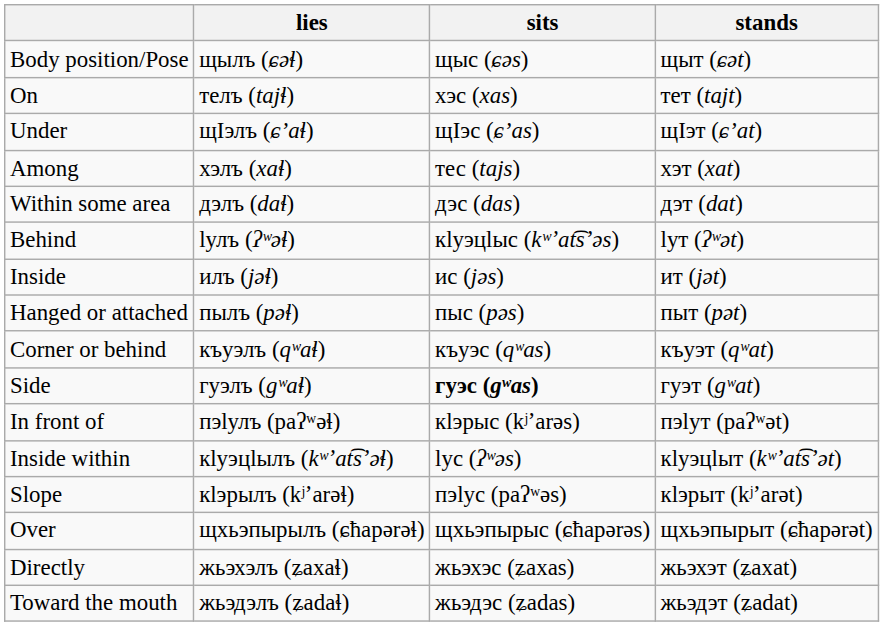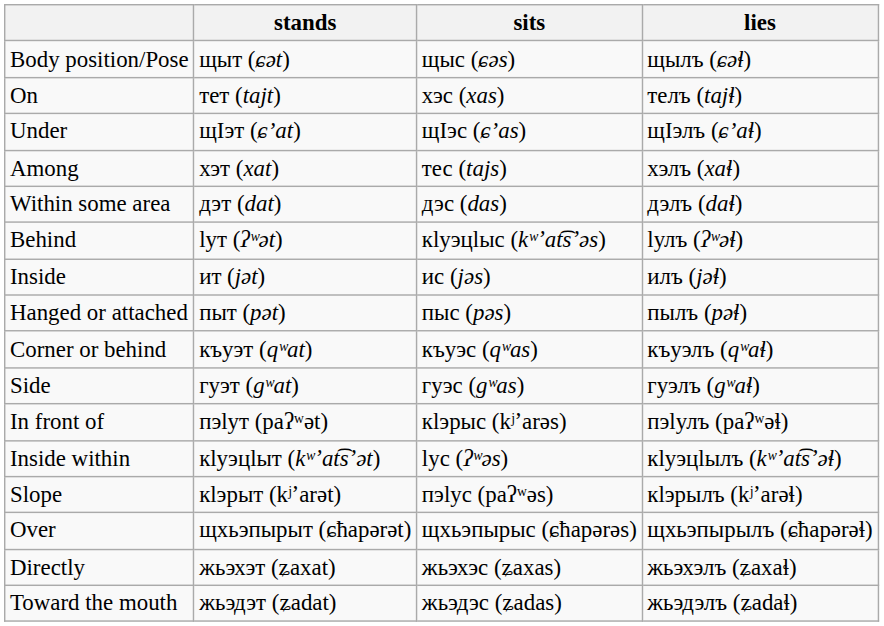columns swapped: stands <-> lies
Side | sits: bold -> normal
